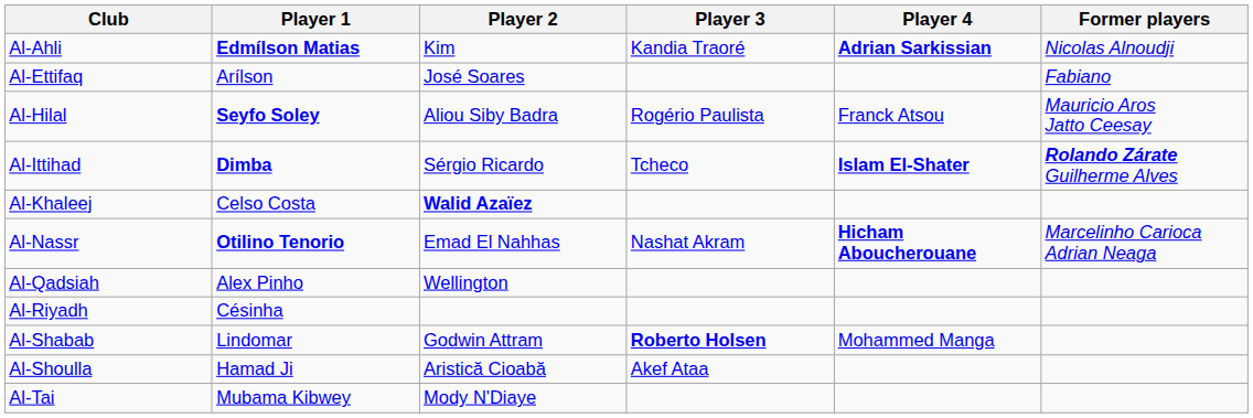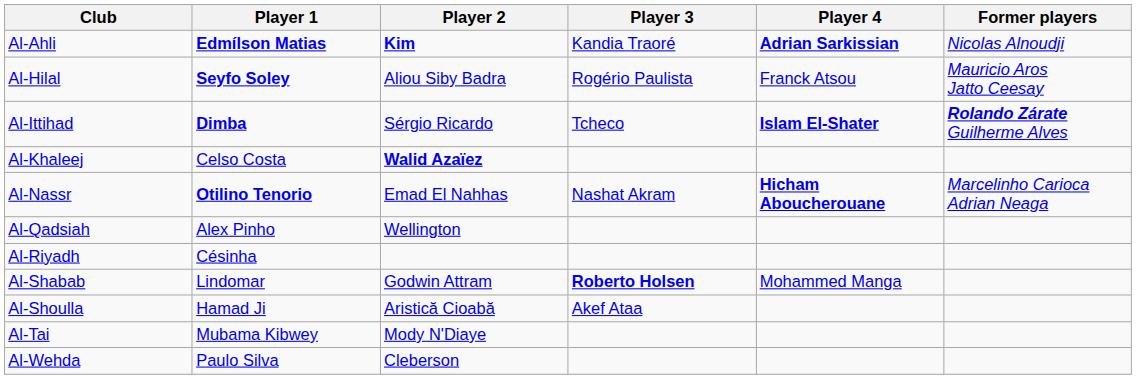Al-Ahli | Player 2: normal -> bold
- row: Al-Ettifaq | Arílson | José Soares | Fabiano
+ row: Al-Wehda | Paulo Silva | Cleberson
